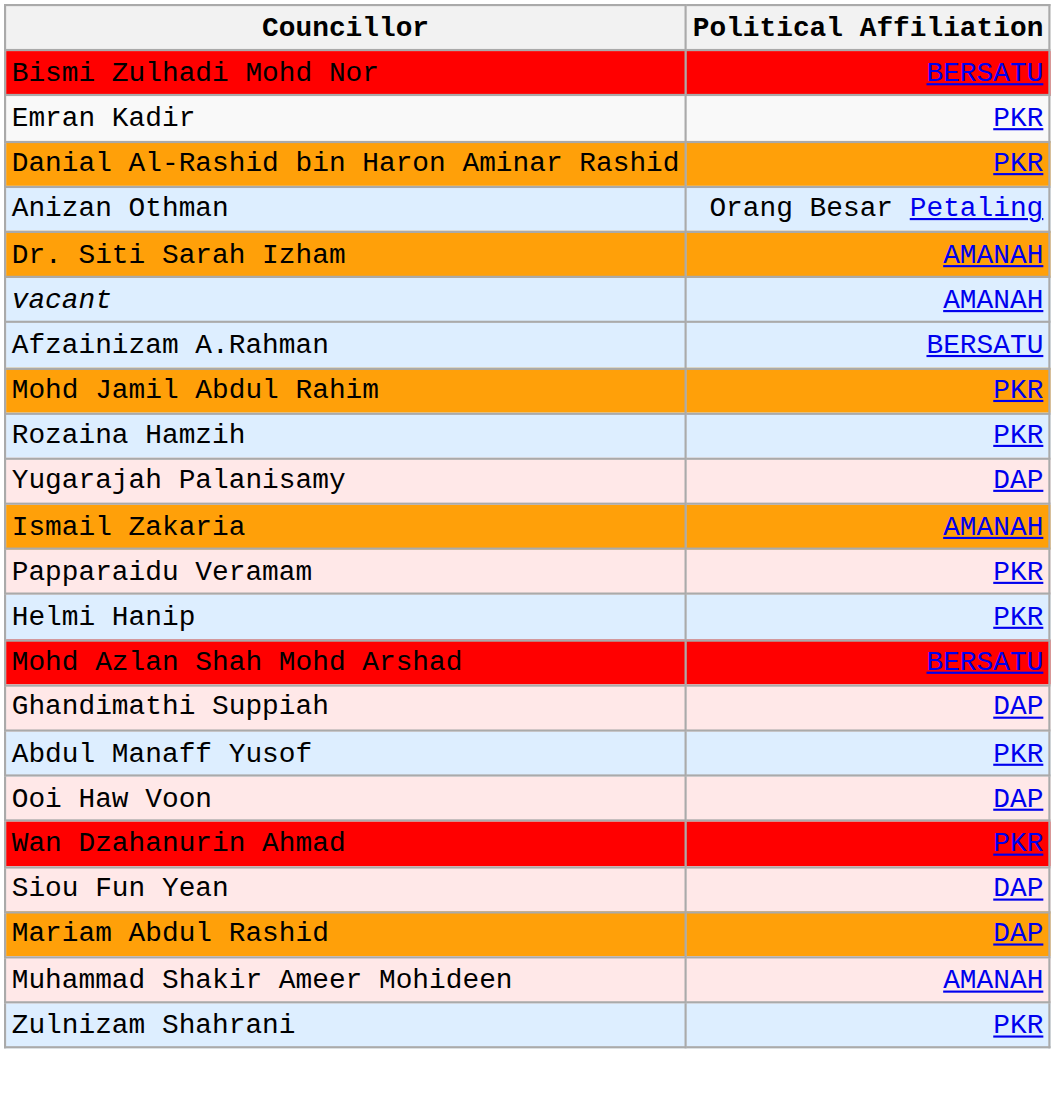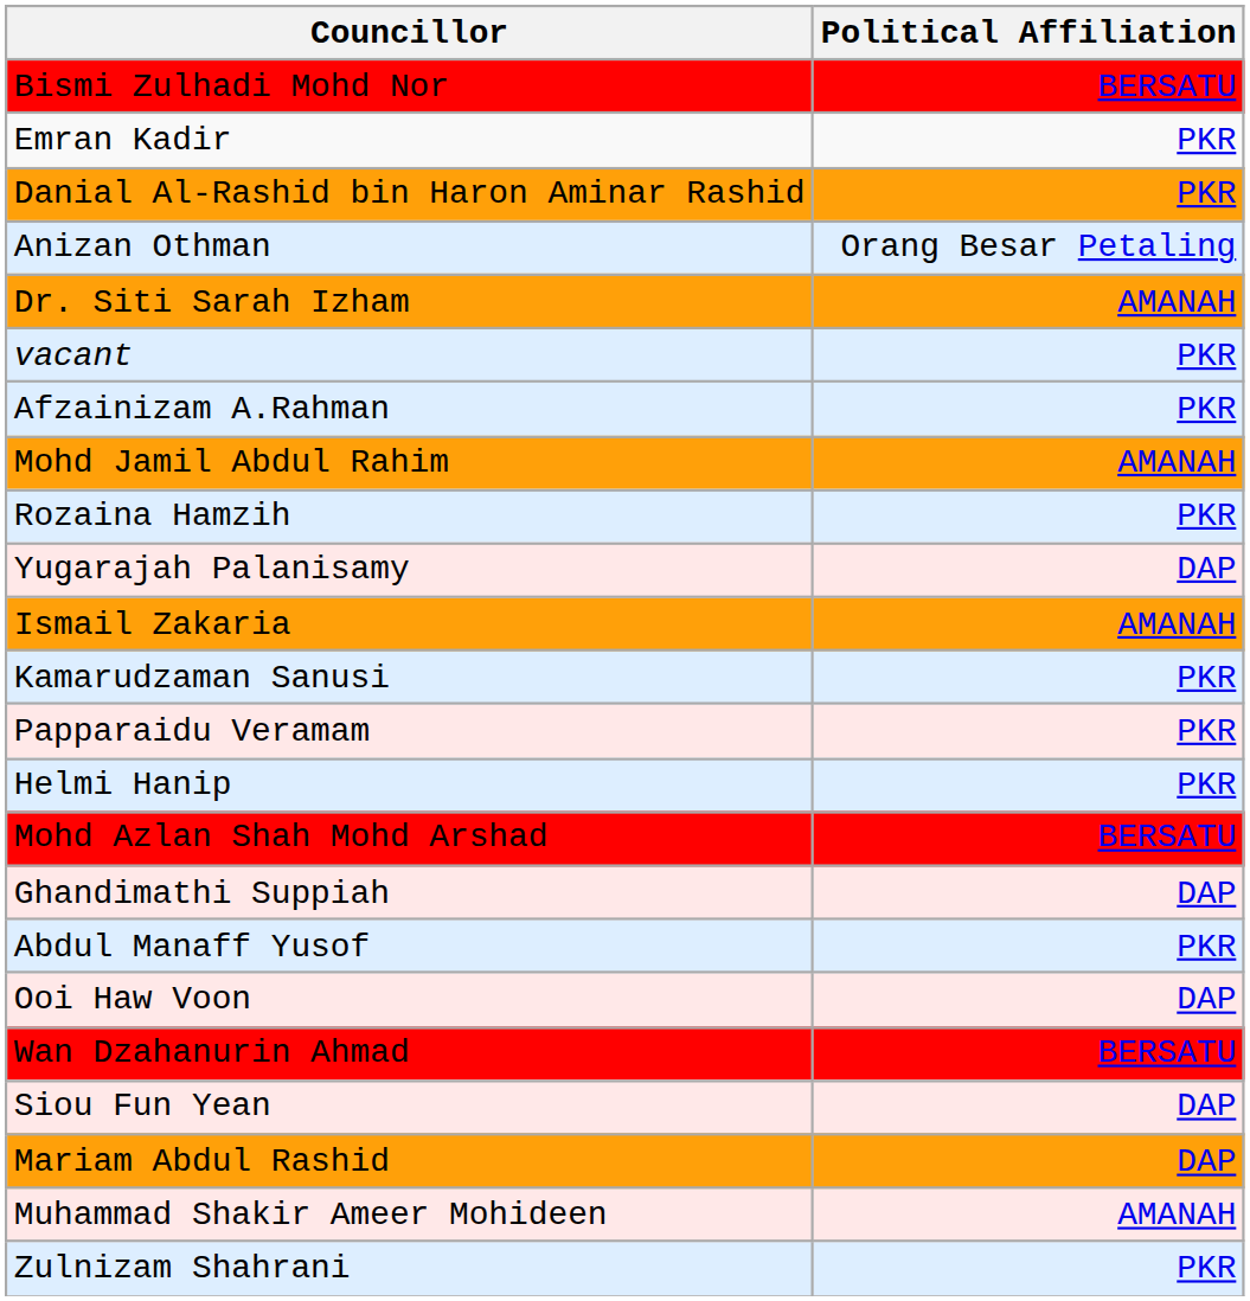vacant | Political Affiliation: AMANAH -> PKR
Afzainizam A.Rahman | Political Affiliation: BERSATU -> PKR
Mohd Jamil Abdul Rahim | Political Affiliation: PKR -> AMANAH
+ row: Kamarudzaman Sanusi | PKR
Wan Dzahanurin Ahmad | Political Affiliation: PKR -> BERSATU
